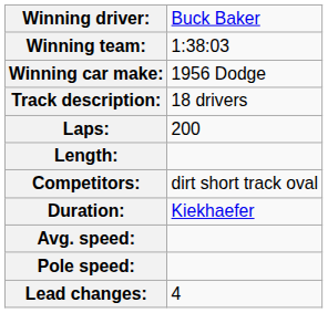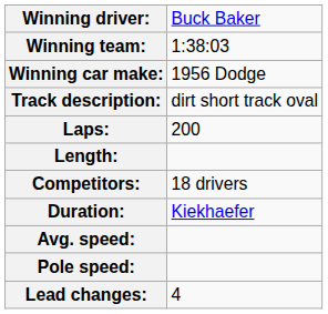Track description: | column 2: 18 drivers -> dirt short track oval
Competitors: | column 2: dirt short track oval -> 18 drivers
